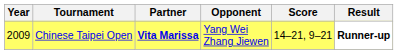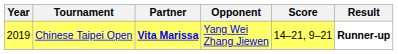Chinese Taipei Open | Year: 2009 -> 2019
